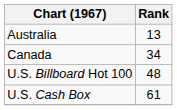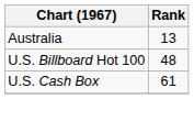- row: Canada | 34
